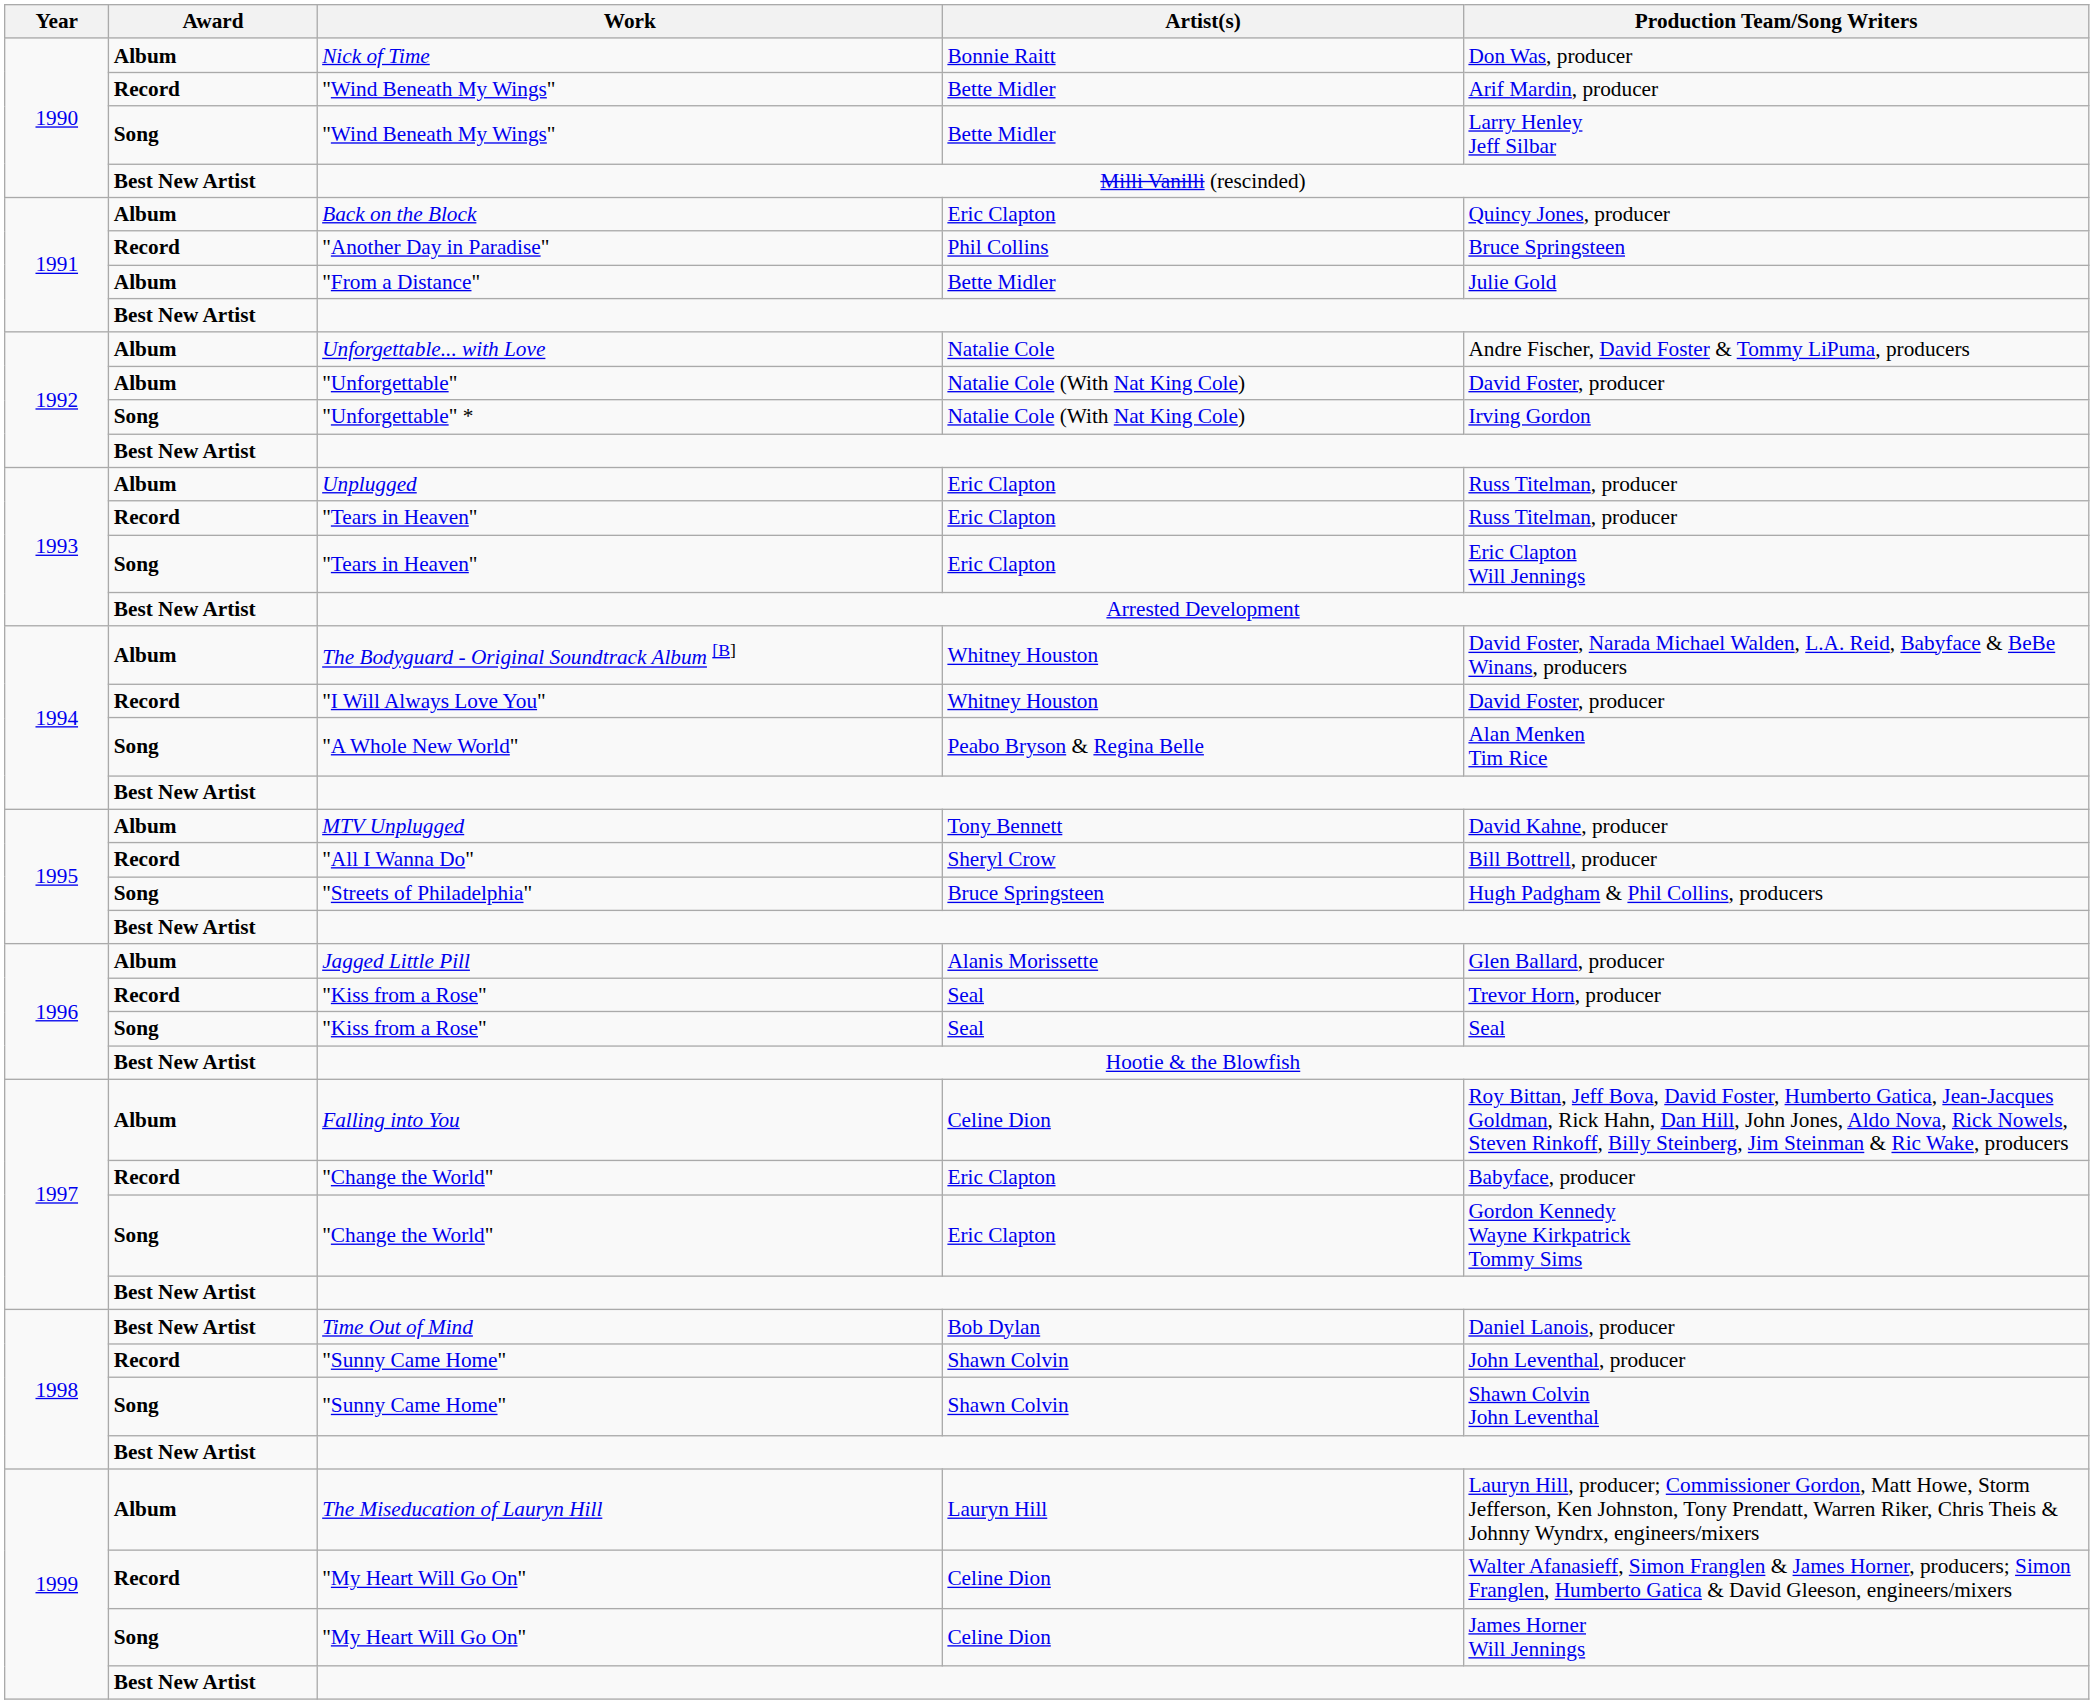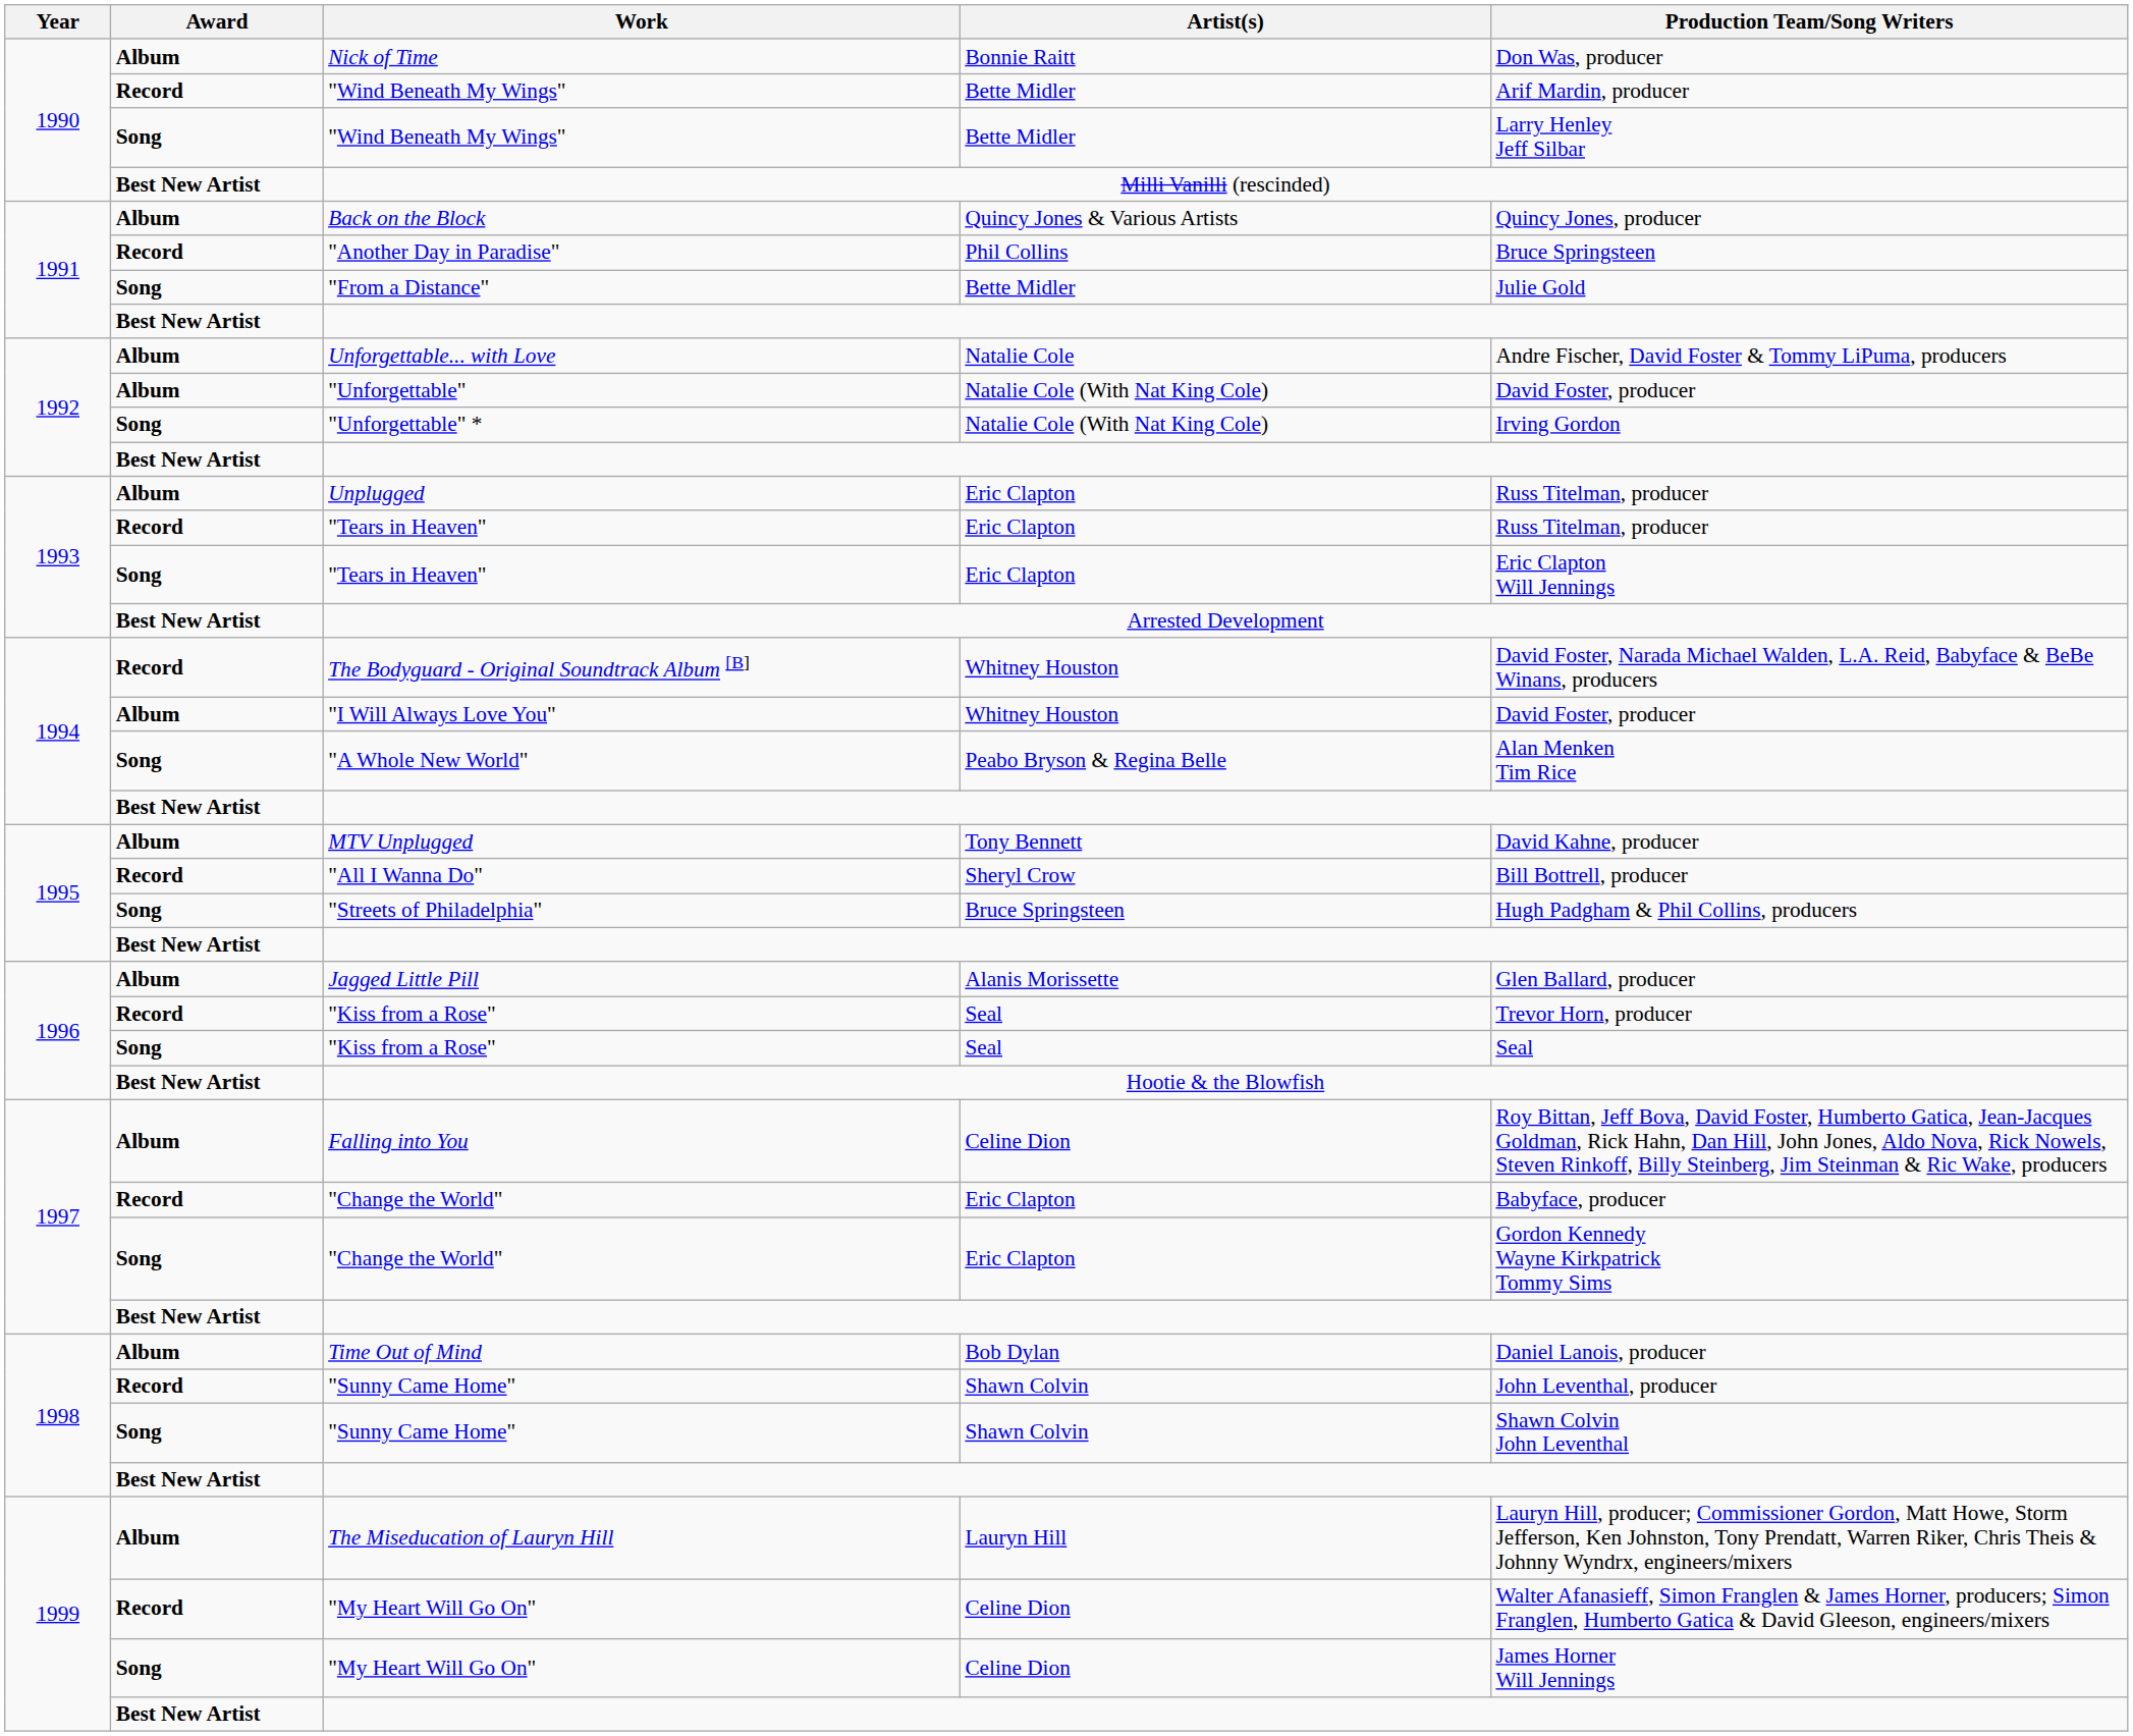Back on the Block | Artist(s): Eric Clapton -> Quincy Jones & Various Artists
"From a Distance" | Award: Album -> Song
The Bodyguard - Original Soundtrack Album [B] | Award: Album -> Record
"I Will Always Love You" | Award: Record -> Album
Time Out of Mind | Award: Best New Artist -> Album
